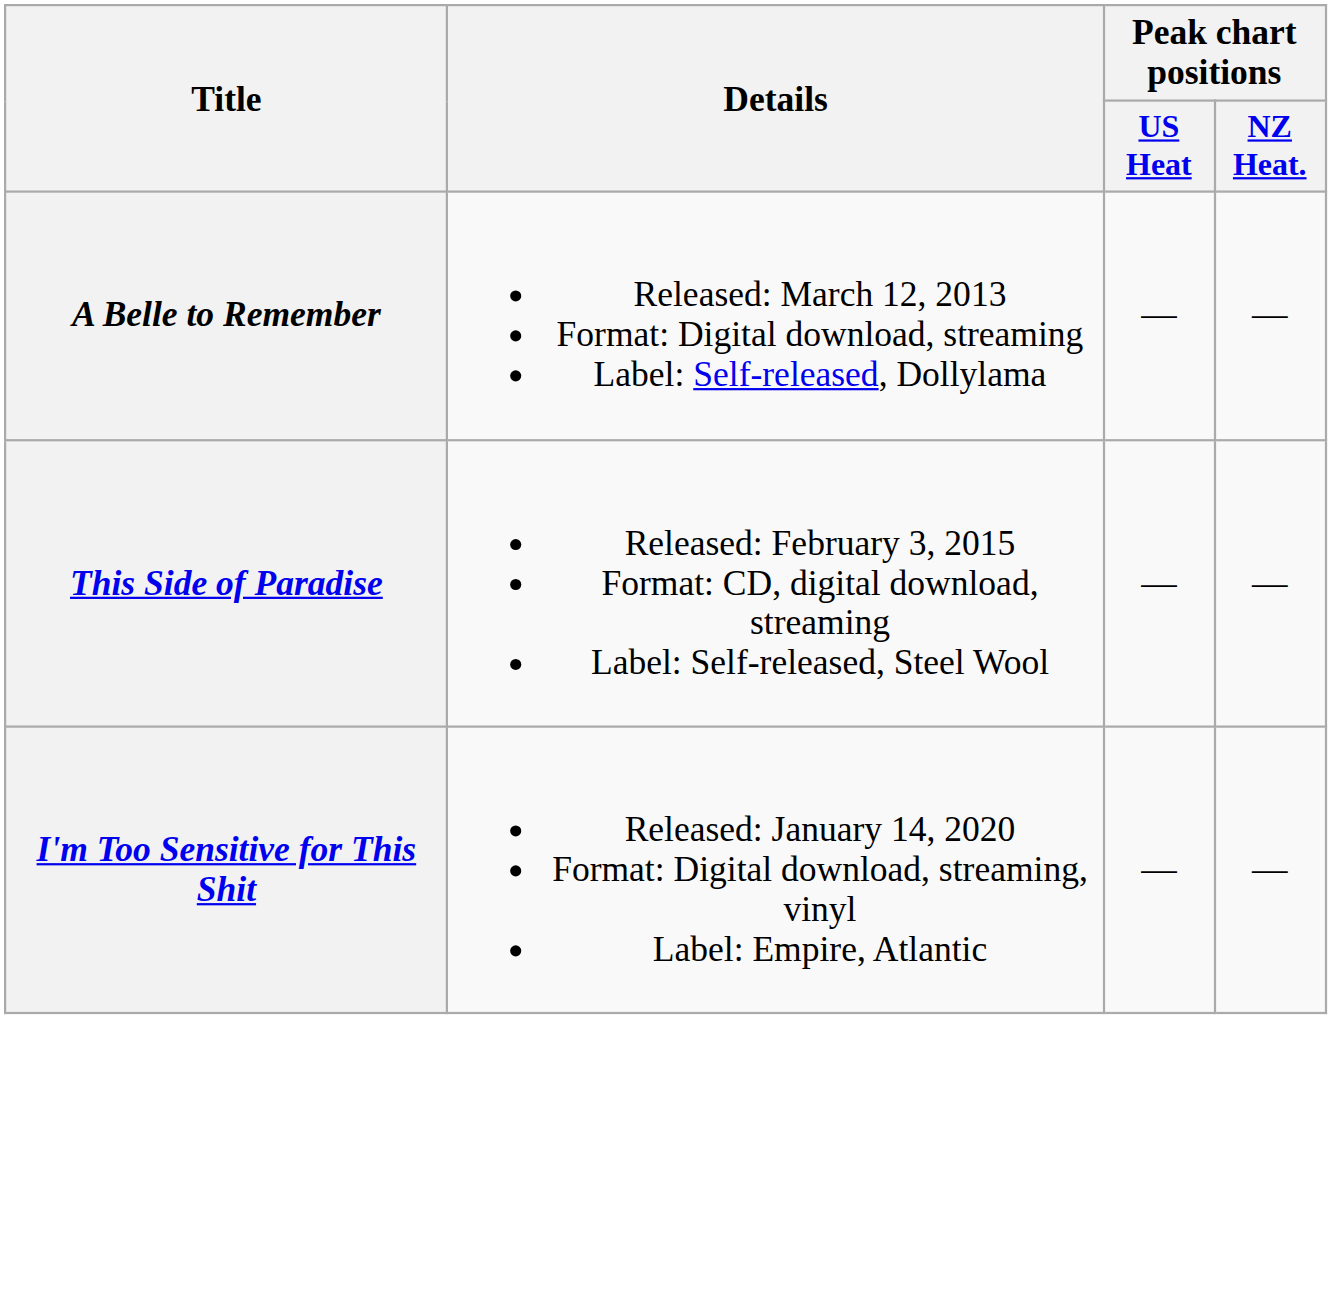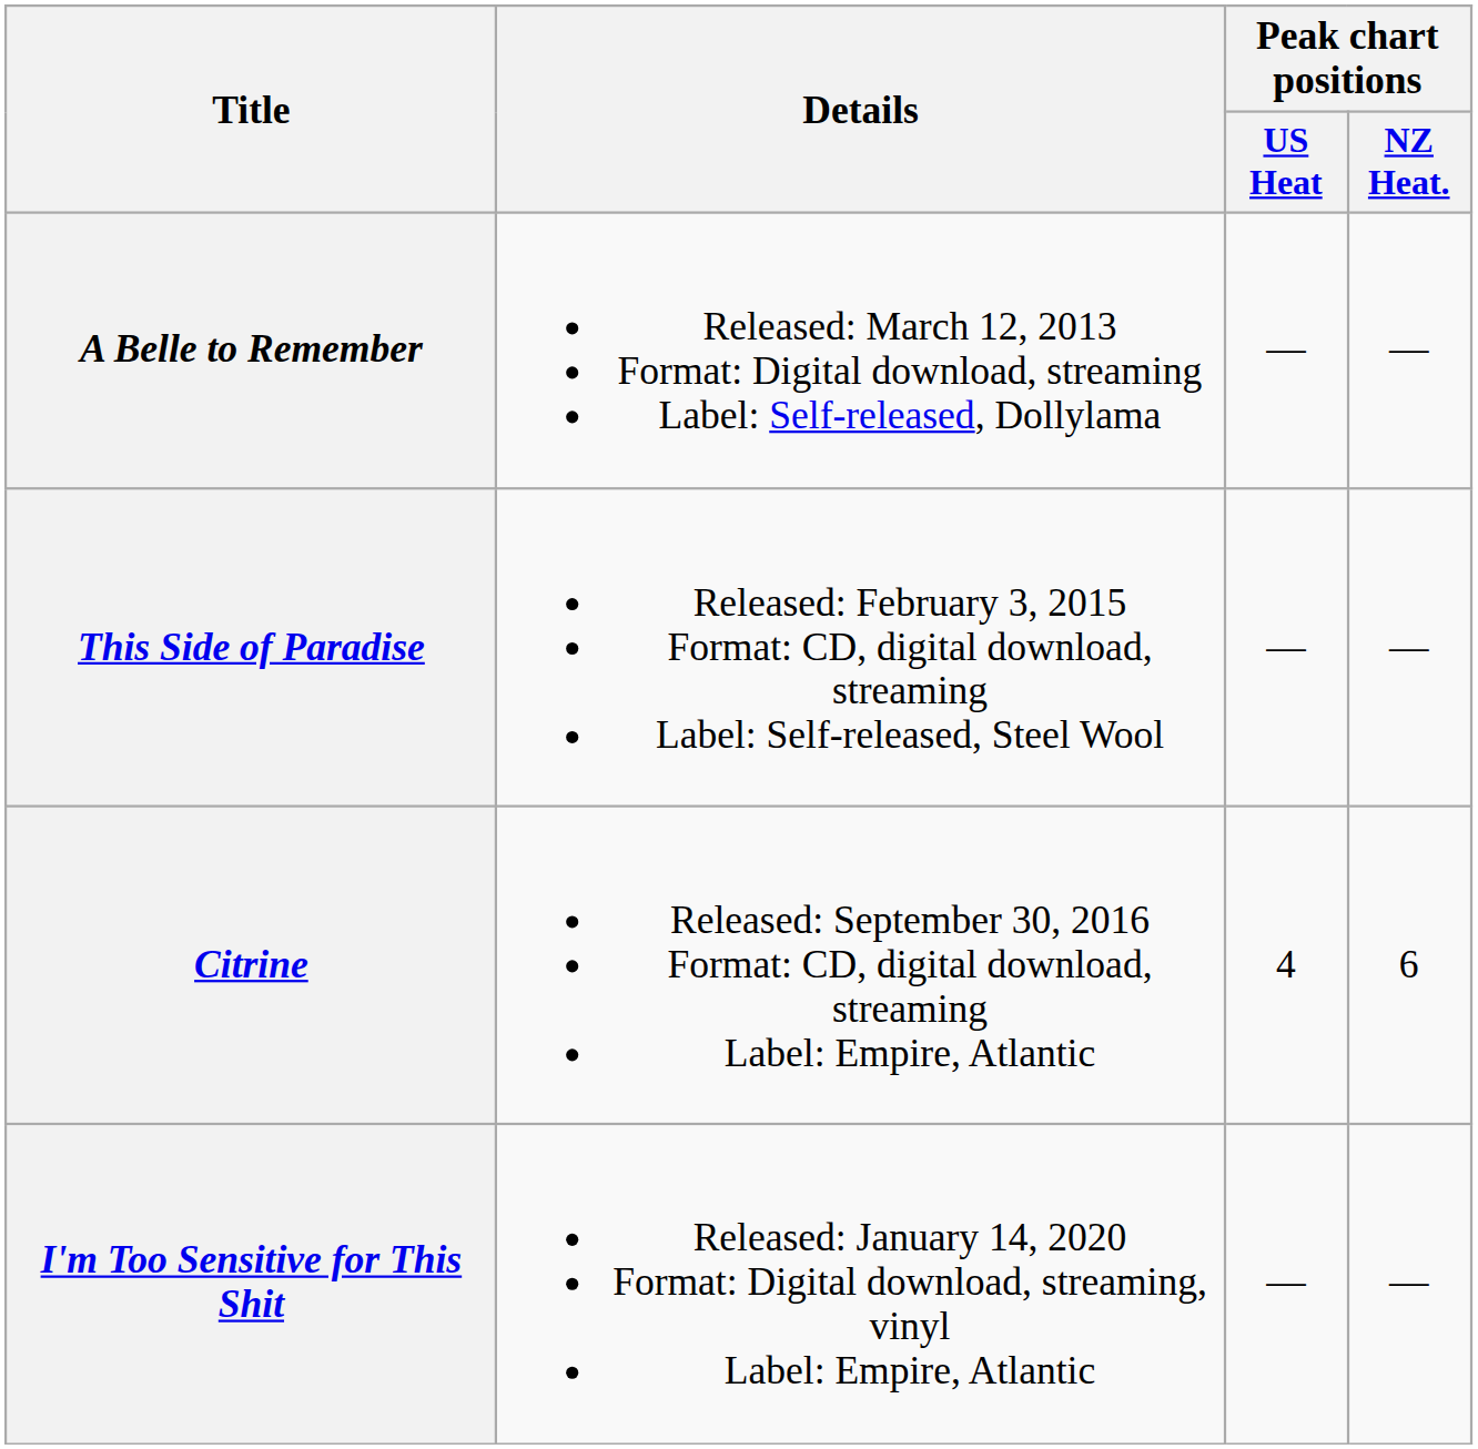+ row: Citrine | Released: September 30, 2016 Format: CD, digital download, streaming Label: Empire, Atlantic | 4 | 6
